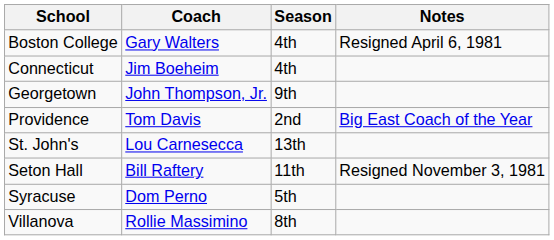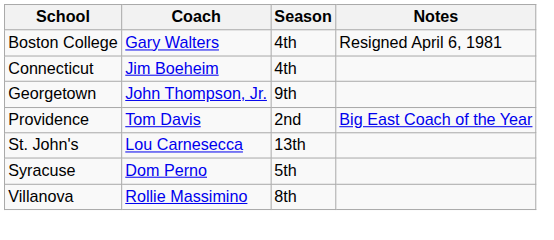- row: Seton Hall | Bill Raftery | 11th | Resigned November 3, 1981
